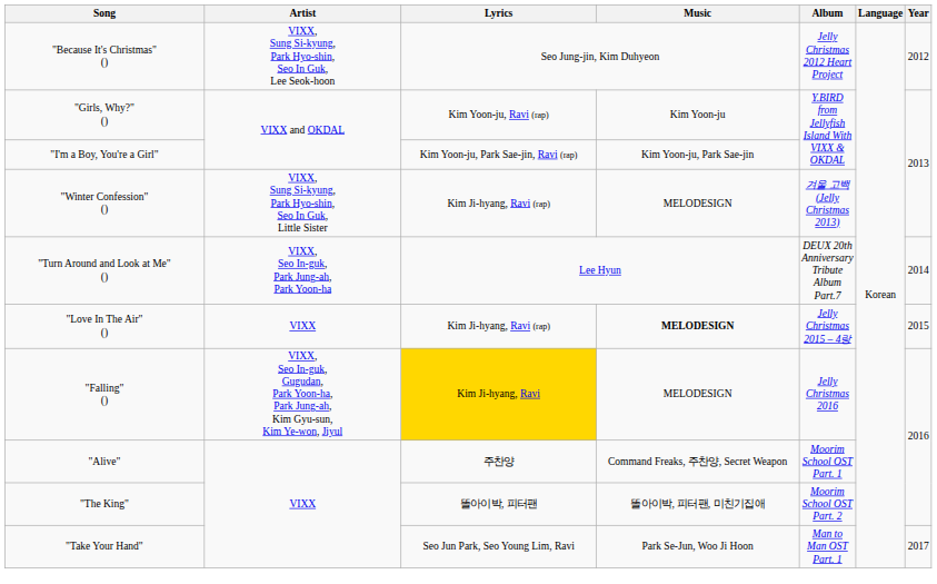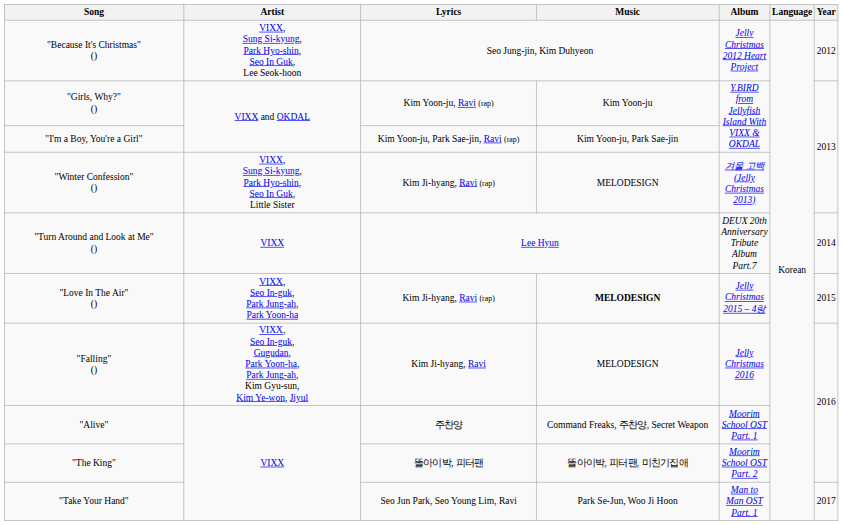"Turn Around and Look at Me" () | Artist: VIXX, Seo In-guk, Park Jung-ah, Park Yoon-ha -> VIXX
"Love In The Air" () | Artist: VIXX -> VIXX, Seo In-guk, Park Jung-ah, Park Yoon-ha
"Falling" () | Lyrics: gold background -> no background
